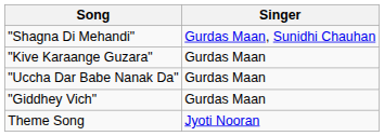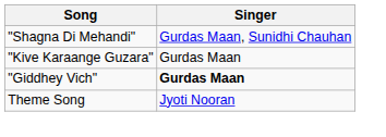- row: "Uccha Dar Babe Nanak Da" | Gurdas Maan
"Giddhey Vich" | Singer: normal -> bold
